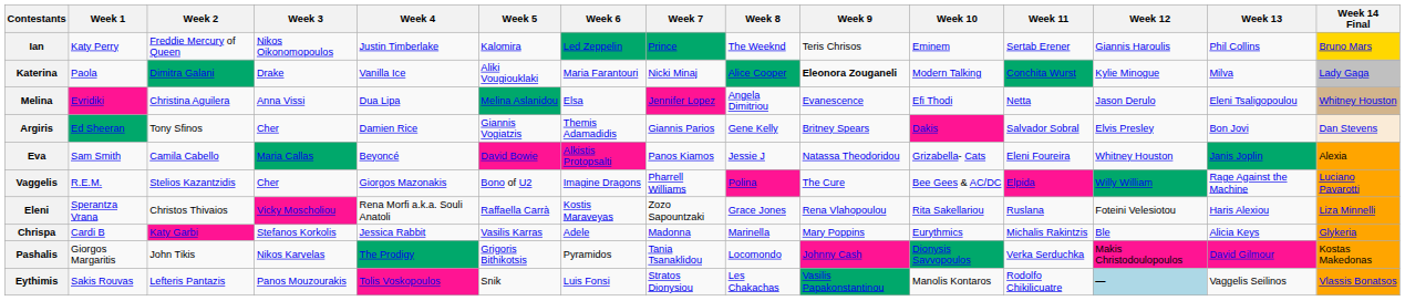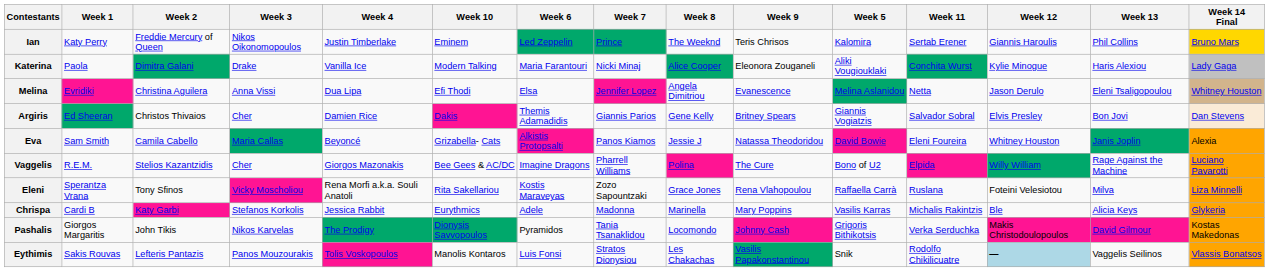columns swapped: Week 5 <-> Week 10
Katerina | Week 9: bold -> normal
Katerina | Week 13: Milva -> Haris Alexiou
Argiris | Week 2: Tony Sfinos -> Christos Thivaios
Eleni | Week 2: Christos Thivaios -> Tony Sfinos
Eleni | Week 13: Haris Alexiou -> Milva
